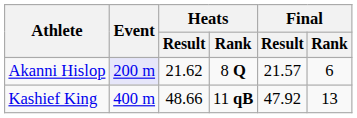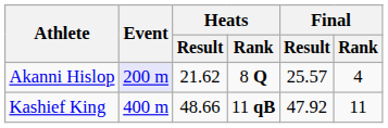Akanni Hislop | Final / Result: 21.57 -> 25.57
Akanni Hislop | Final / Rank: 6 -> 4
Kashief King | Final / Rank: 13 -> 11
